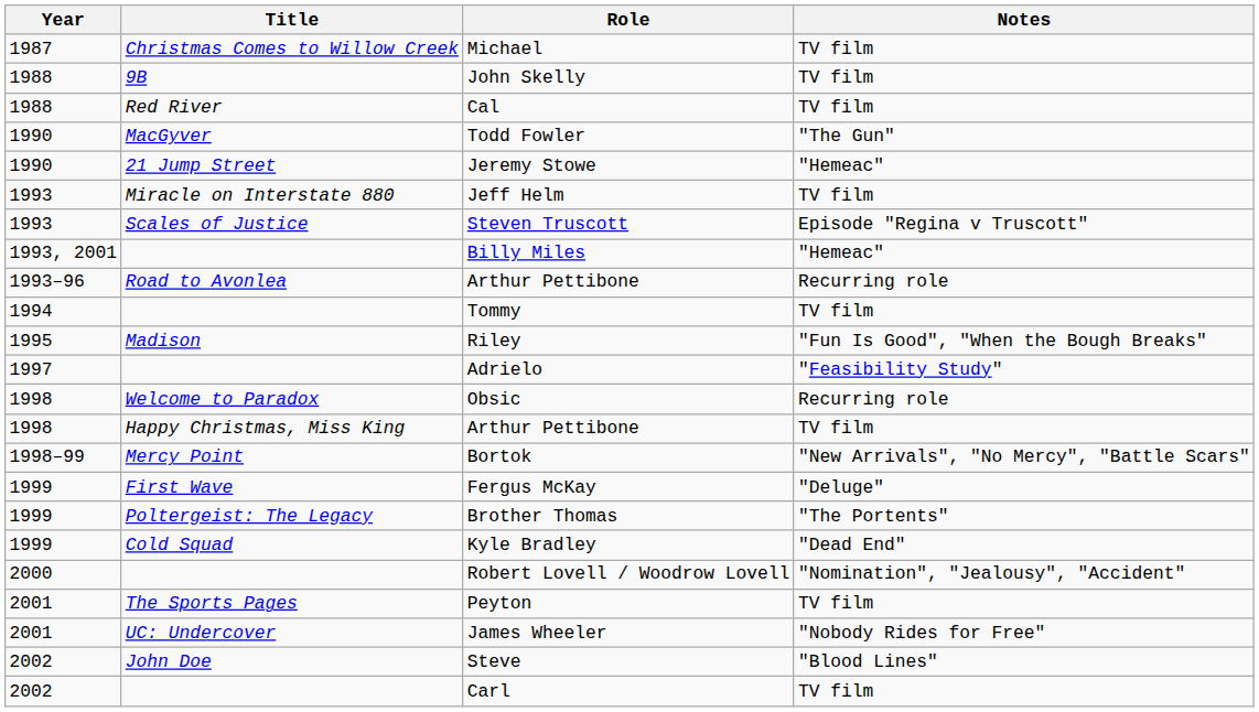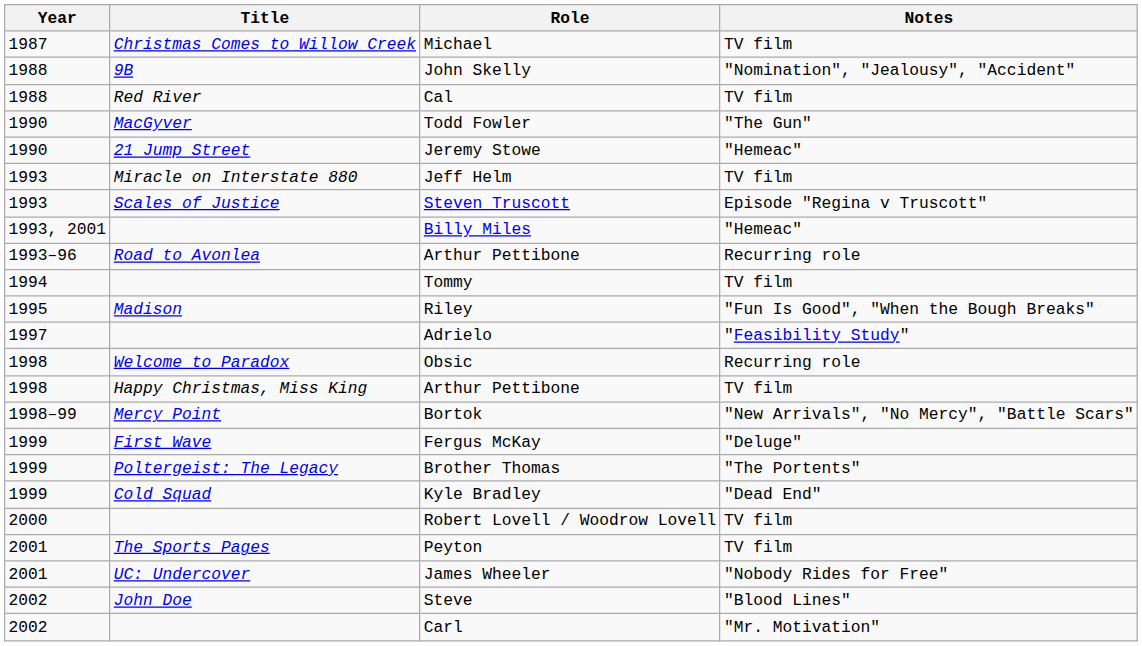John Skelly | Notes: TV film -> "Nomination", "Jealousy", "Accident"
Robert Lovell / Woodrow Lovell | Notes: "Nomination", "Jealousy", "Accident" -> TV film
Carl | Notes: TV film -> "Mr. Motivation"
